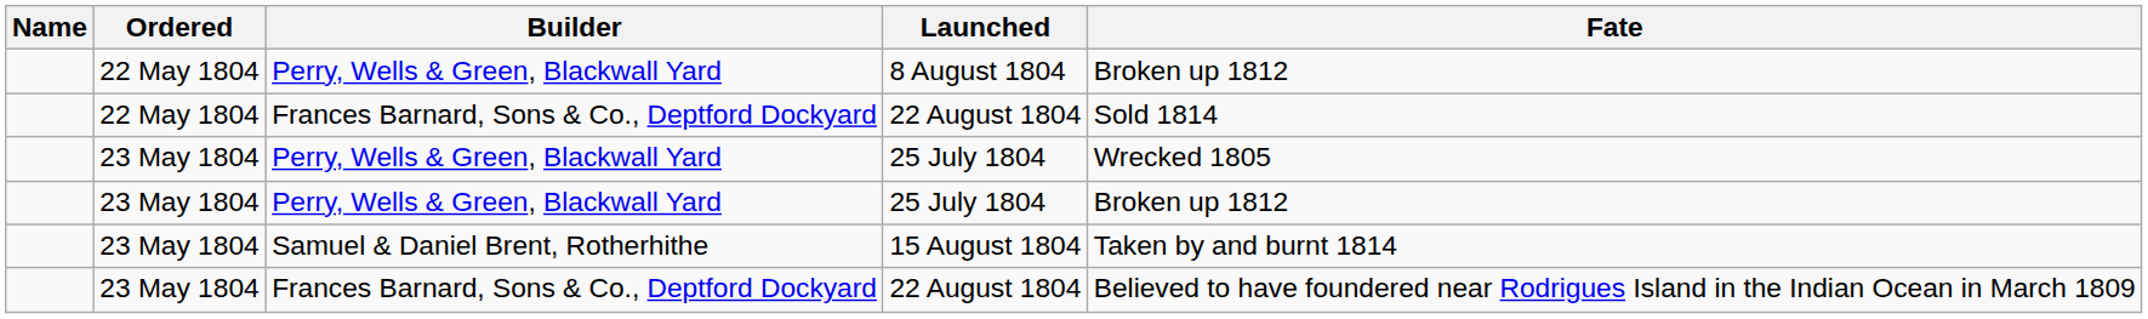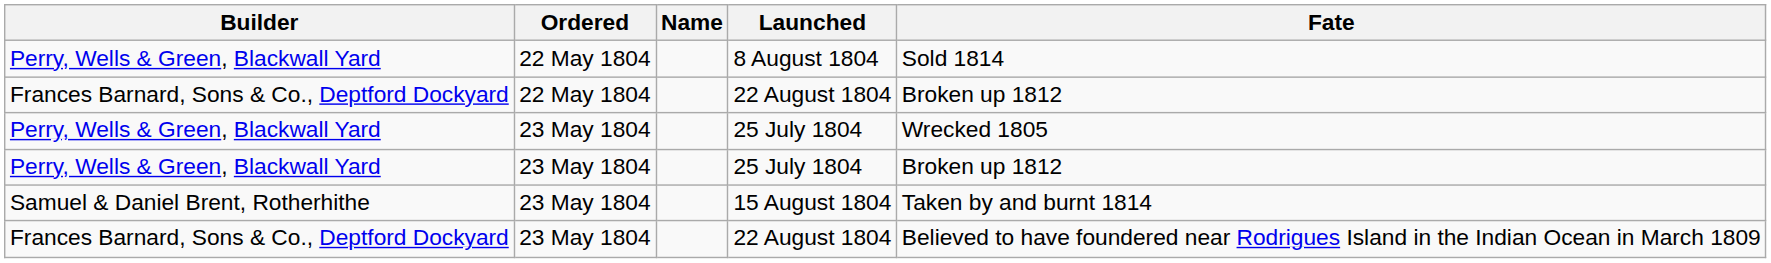columns swapped: Name <-> Builder
8 August 1804 | Fate: Broken up 1812 -> Sold 1814
22 May 1804 / 22 August 1804 | Fate: Sold 1814 -> Broken up 1812
